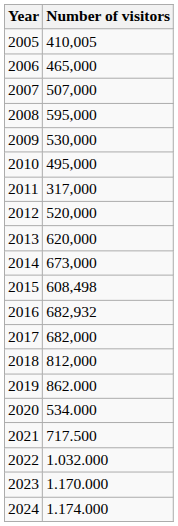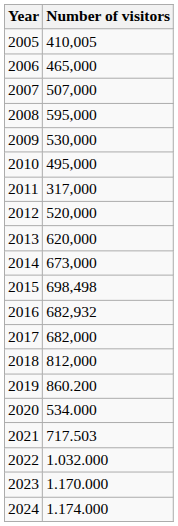2015 | Number of visitors: 608,498 -> 698,498
2019 | Number of visitors: 862.000 -> 860.200
2021 | Number of visitors: 717.500 -> 717.503
